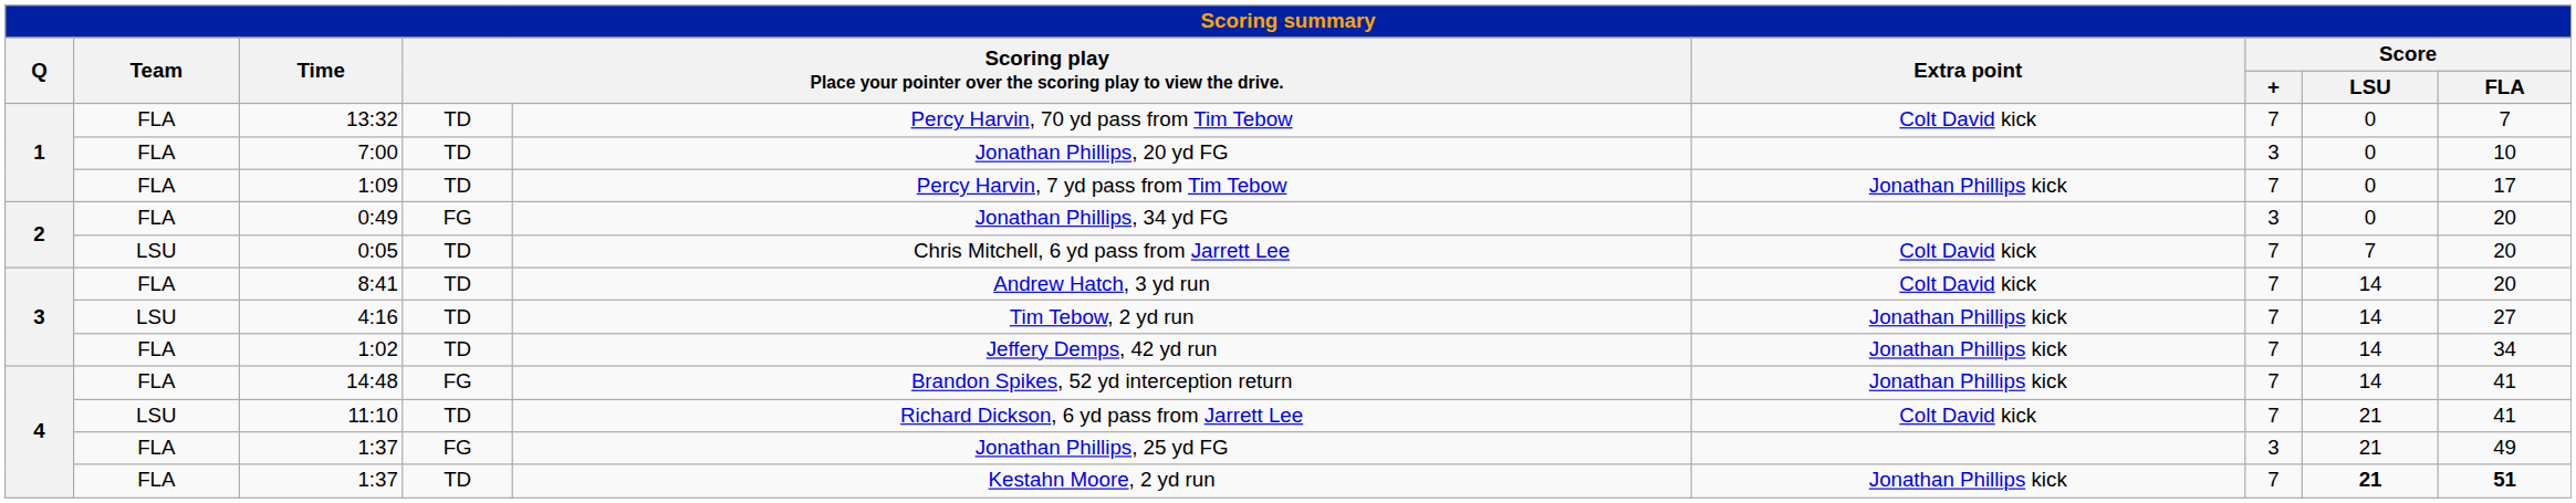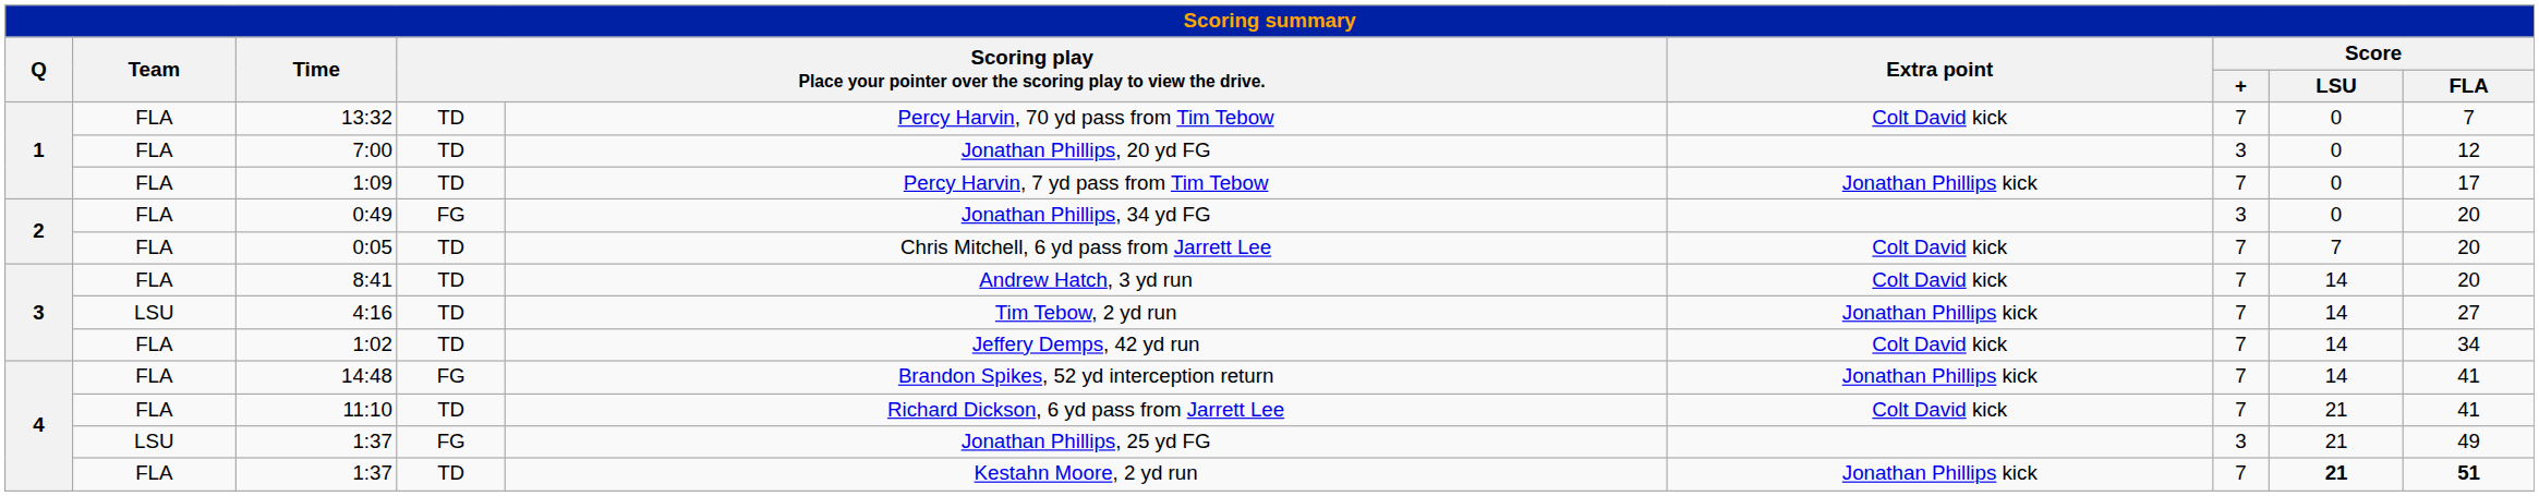7:00 | Score / FLA: 10 -> 12
0:05 | Team: LSU -> FLA
1:02 | Extra point: Jonathan Phillips kick -> Colt David kick
11:10 | Team: LSU -> FLA
1:37 / FG | Team: FLA -> LSU
